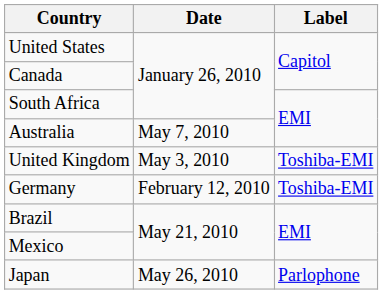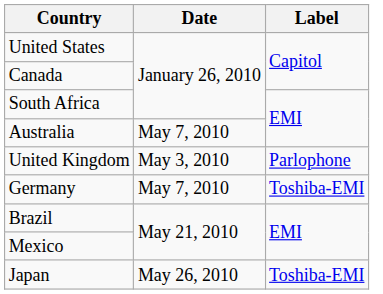United Kingdom | Label: Toshiba-EMI -> Parlophone
Germany | Date: February 12, 2010 -> May 7, 2010
Japan | Label: Parlophone -> Toshiba-EMI
